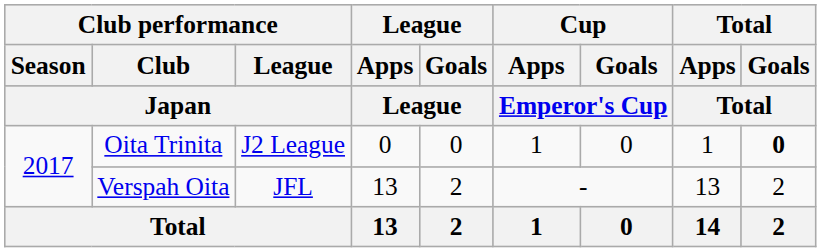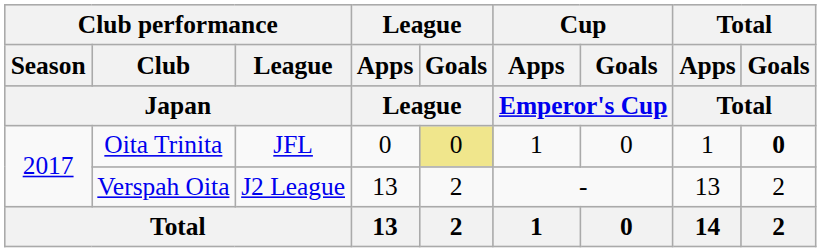Oita Trinita | Club performance / League / Japan: J2 League -> JFL
Oita Trinita | League / Goals / League: no background -> khaki background
Verspah Oita | Club performance / League / Japan: JFL -> J2 League
